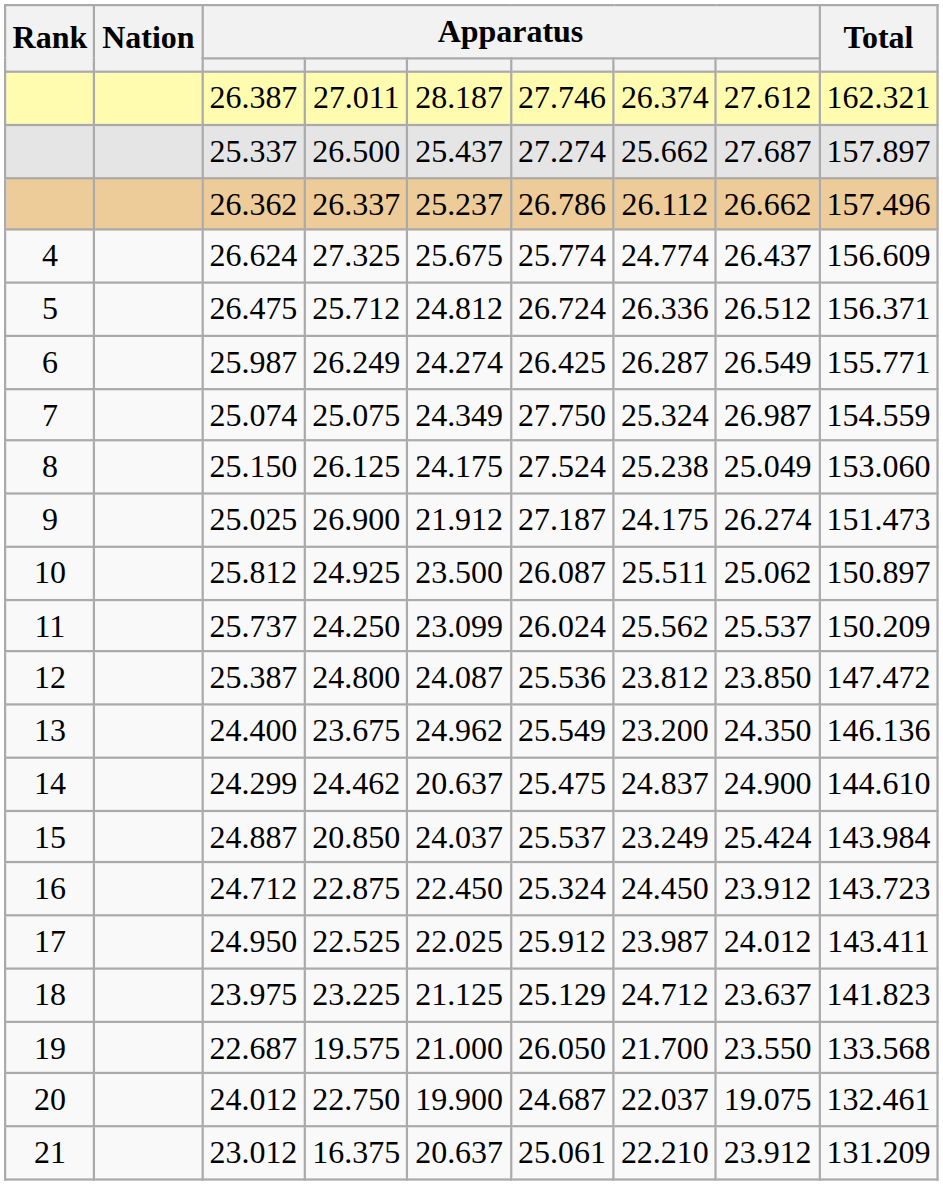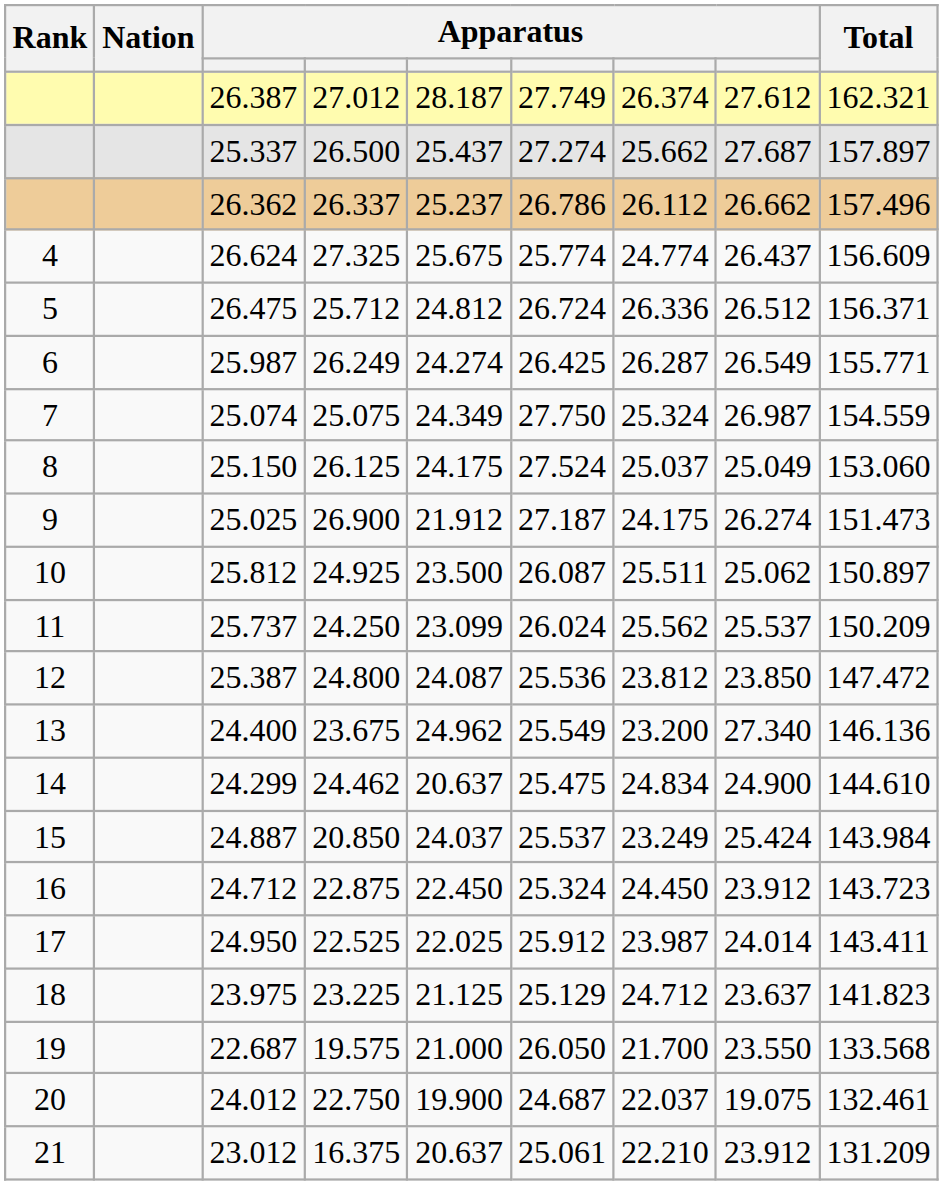26.387 | column 4: 27.011 -> 27.012
26.387 | column 6: 27.746 -> 27.749
25.150 | column 7: 25.238 -> 25.037
24.400 | column 8: 24.350 -> 27.340
24.299 | column 7: 24.837 -> 24.834
24.950 | column 8: 24.012 -> 24.014
